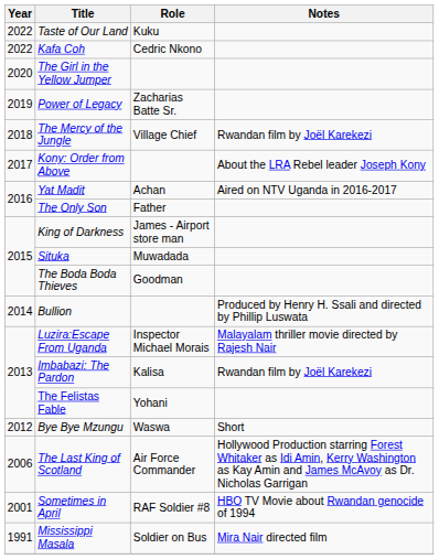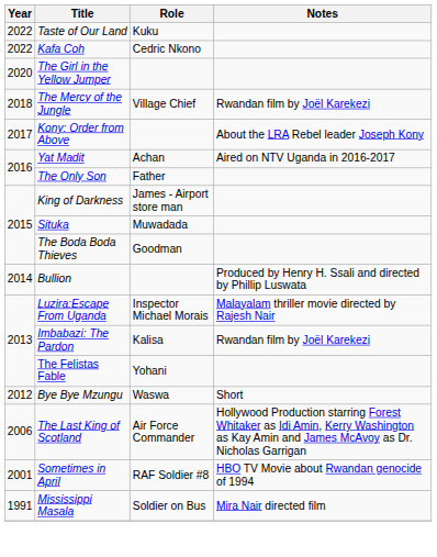- row: 2019 | Power of Legacy | Zacharias Batte Sr.
